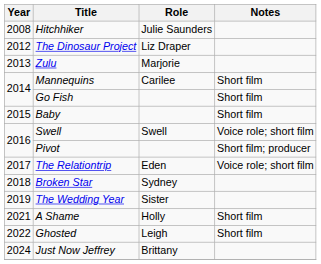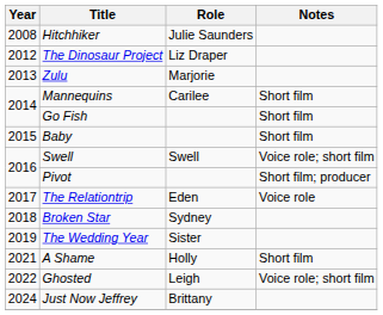The Relationtrip | Notes: Voice role; short film -> Voice role
Ghosted | Notes: Short film -> Voice role; short film
